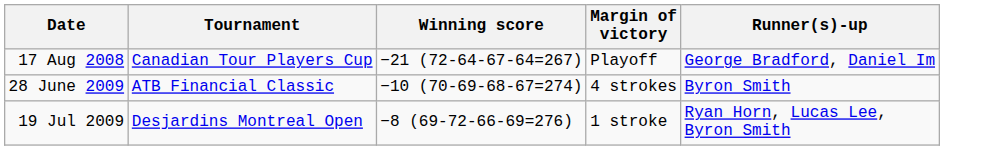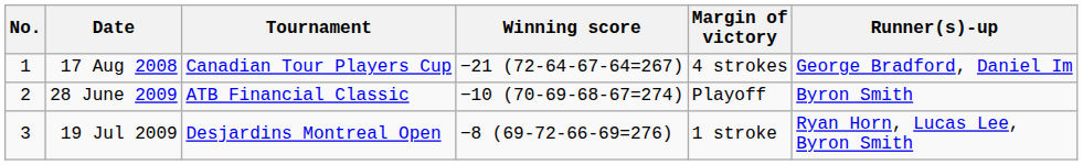+ column: No. | 1 | 2 | 3
17 Aug 2008 | Margin of victory: Playoff -> 4 strokes
28 June 2009 | Margin of victory: 4 strokes -> Playoff
